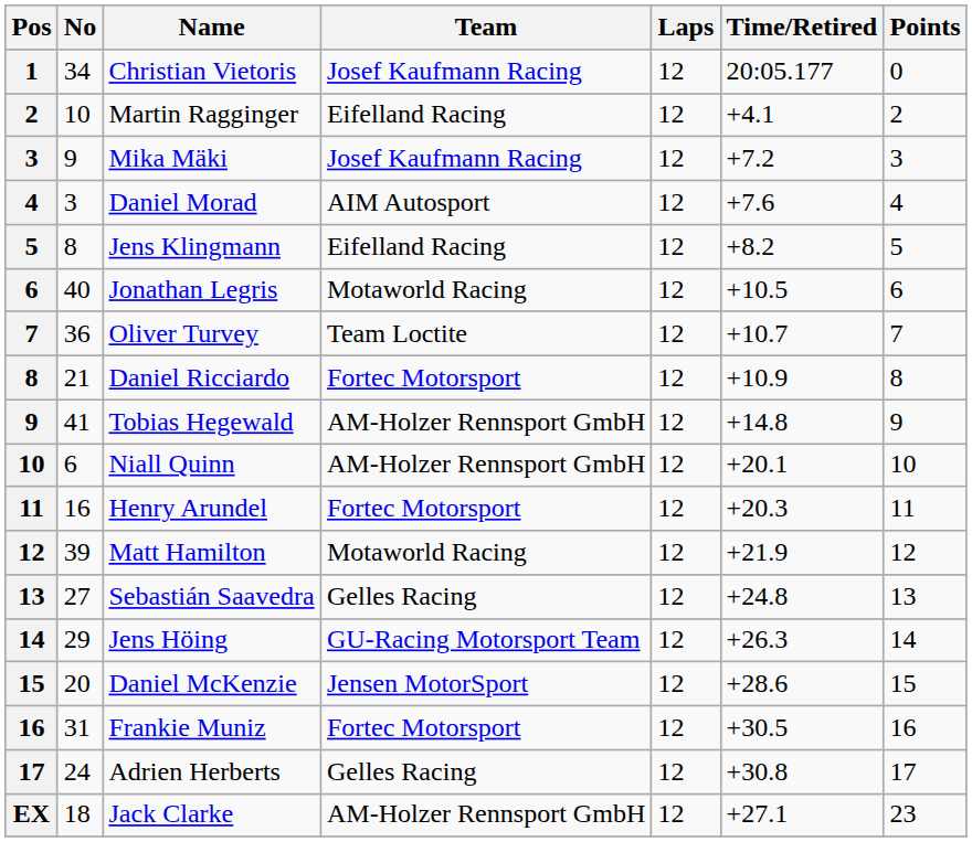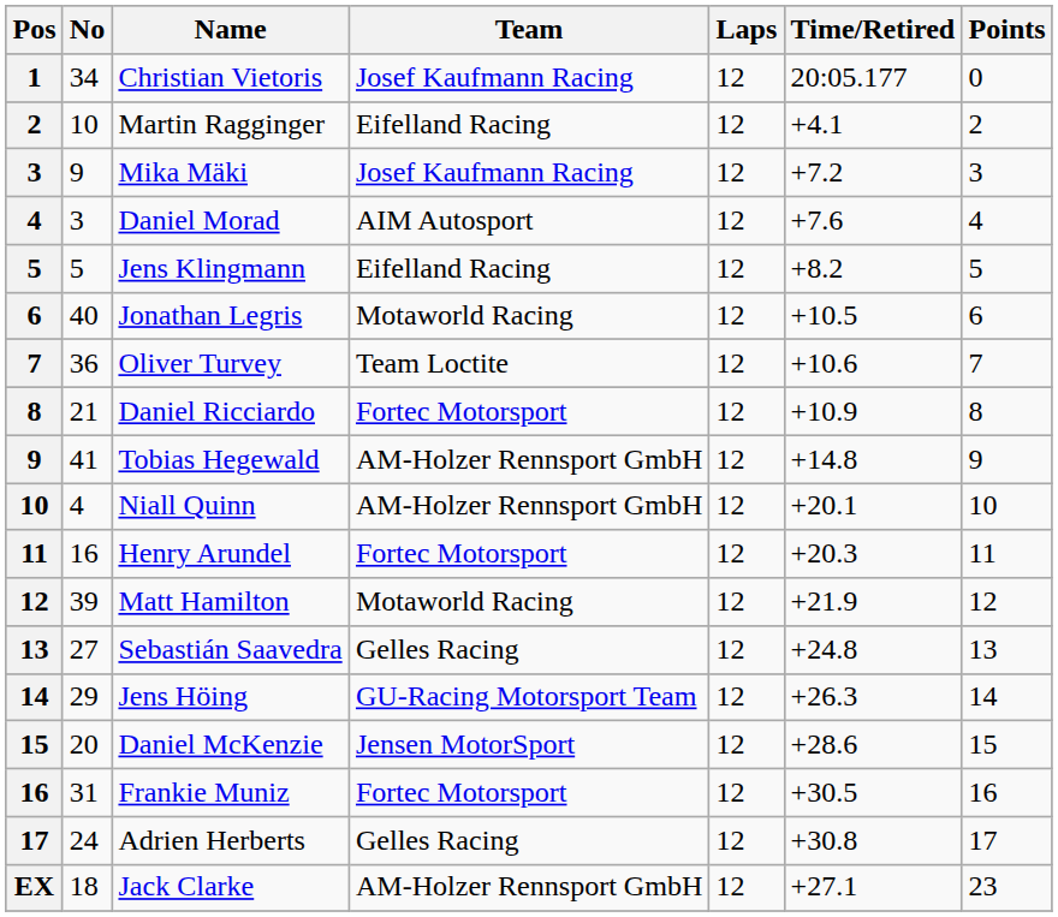Jens Klingmann | No: 8 -> 5
Oliver Turvey | Time/Retired: +10.7 -> +10.6
Niall Quinn | No: 6 -> 4
